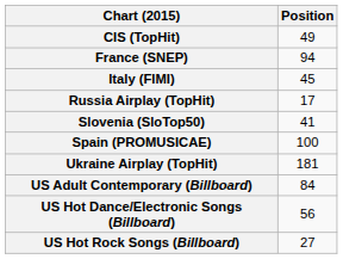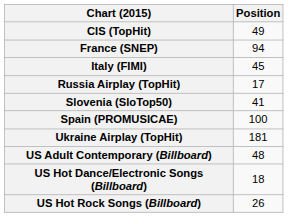US Adult Contemporary (Billboard) | Position: 84 -> 48
US Hot Dance/Electronic Songs (Billboard) | Position: 56 -> 18
US Hot Rock Songs (Billboard) | Position: 27 -> 26
